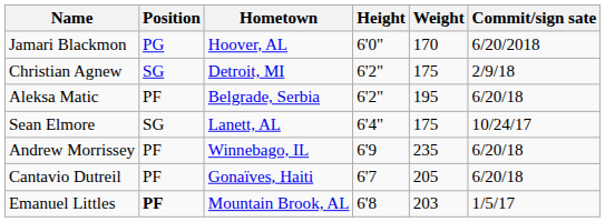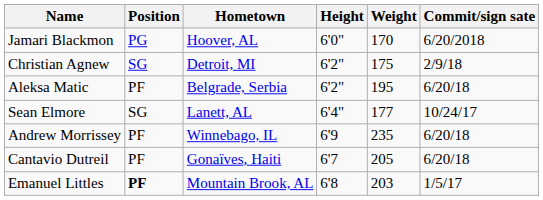Sean Elmore | Weight: 175 -> 177
